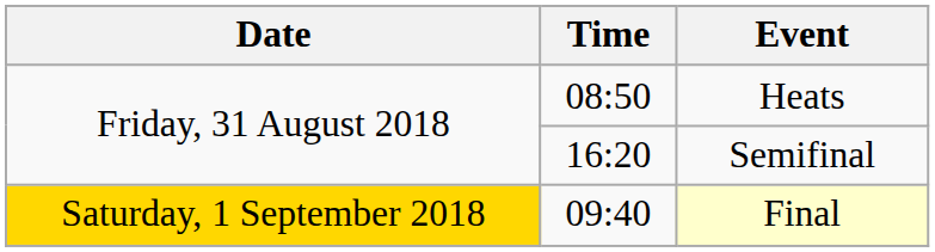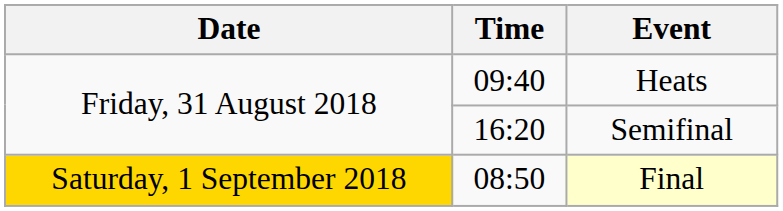Heats | Time: 08:50 -> 09:40
Final | Time: 09:40 -> 08:50
